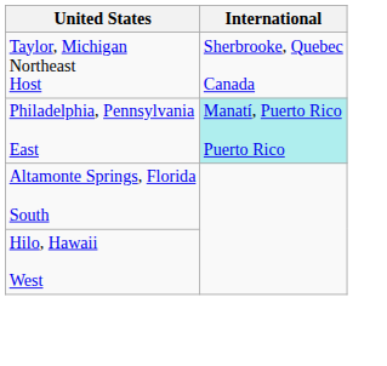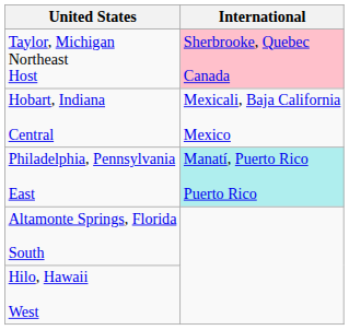Taylor, Michigan Northeast Host | International: no background -> pink background
+ row: Hobart, Indiana Central | Mexicali, Baja California Mexico
